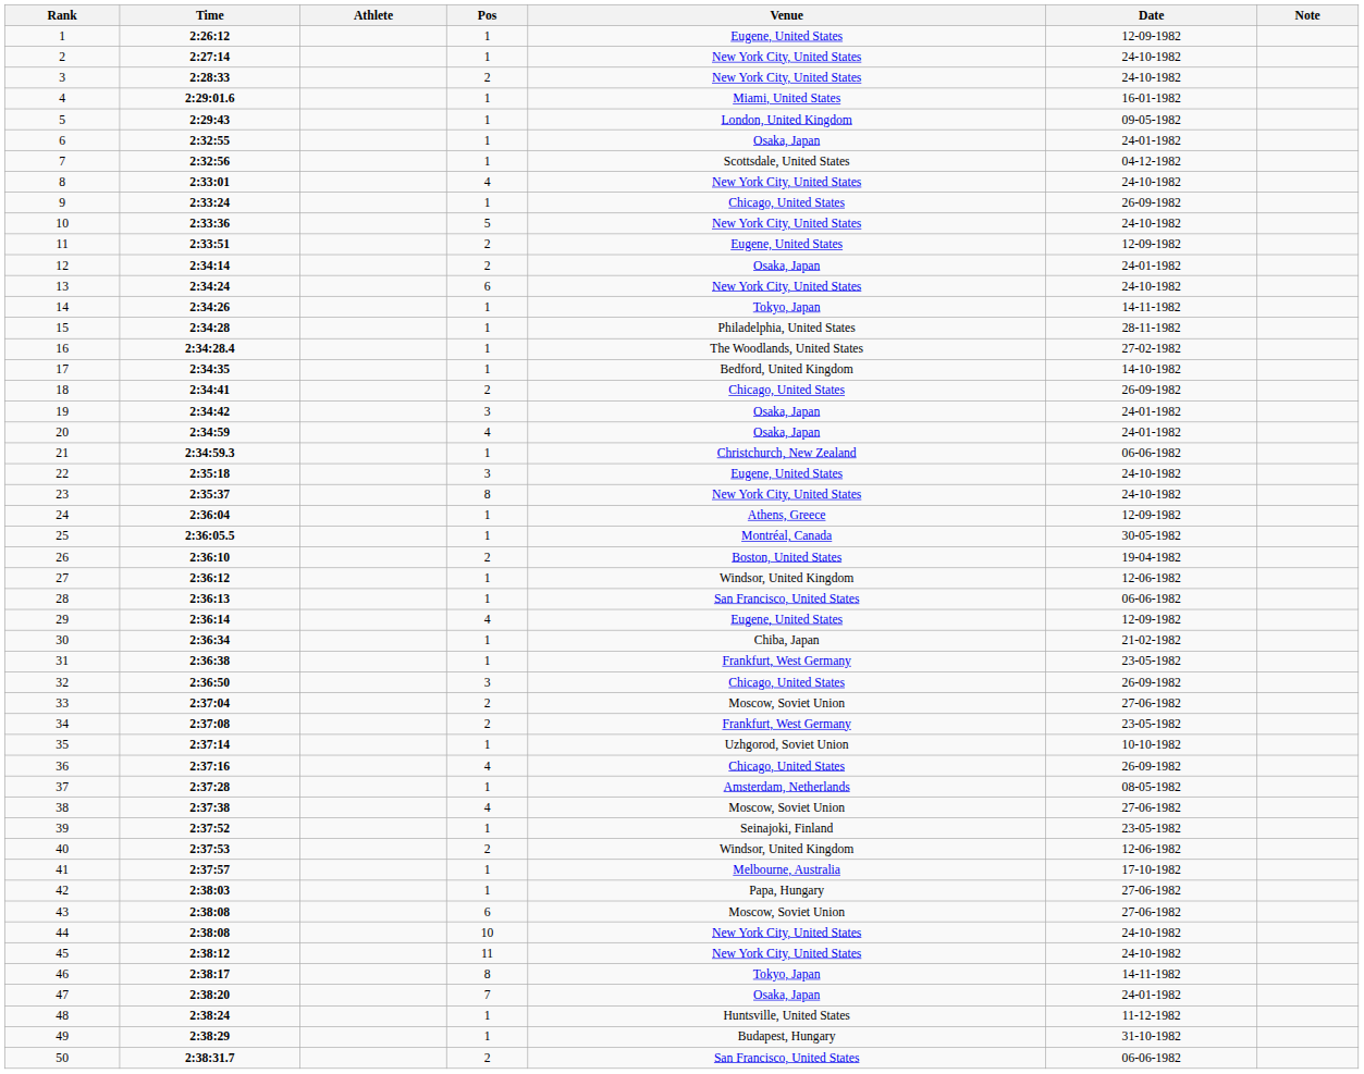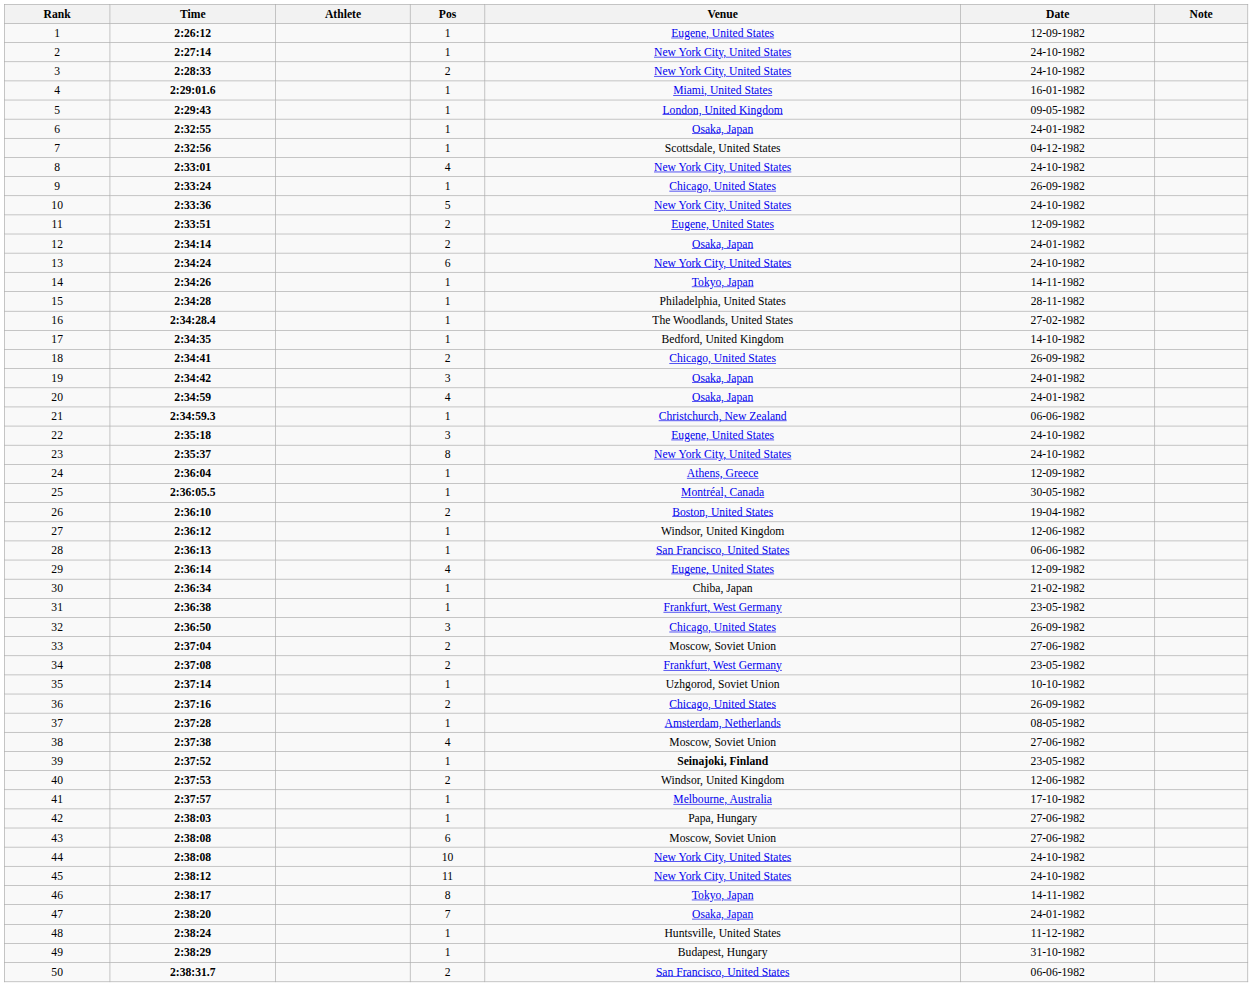36 | Pos: 4 -> 2
39 | Venue: normal -> bold
